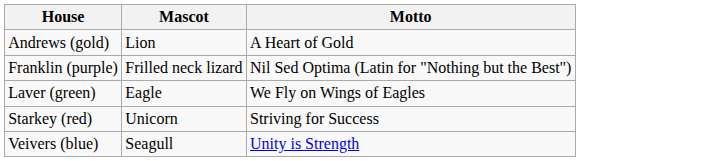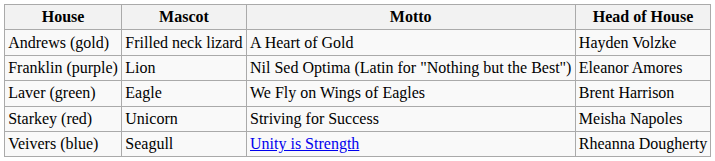+ column: Head of House | Hayden Volzke | Eleanor Amores | Brent Harrison | Meisha Napoles | Rheanna Dougherty
Andrews (gold) | Mascot: Lion -> Frilled neck lizard
Franklin (purple) | Mascot: Frilled neck lizard -> Lion
